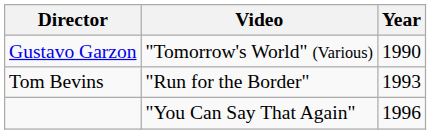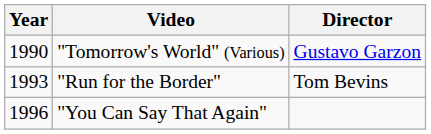columns swapped: Year <-> Director
